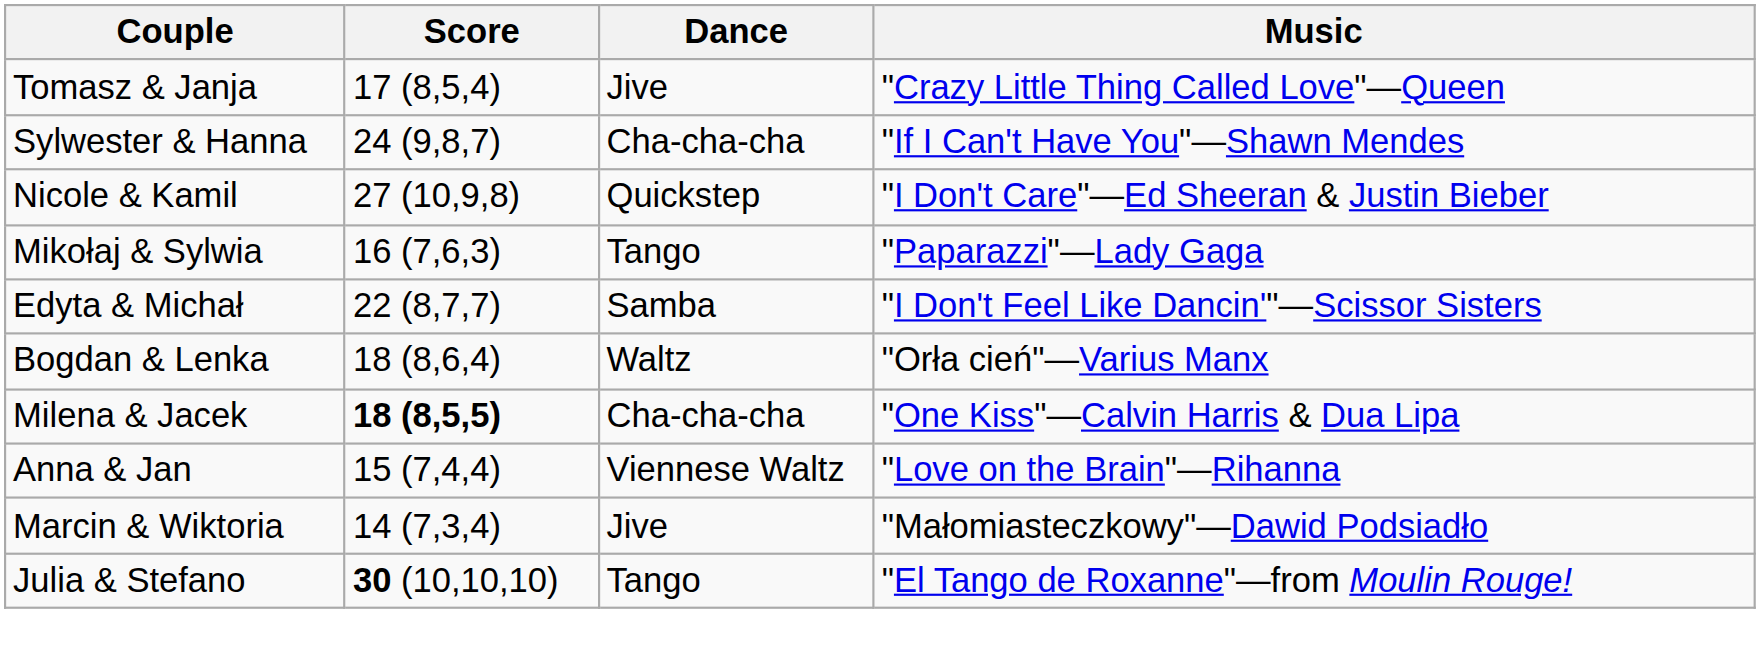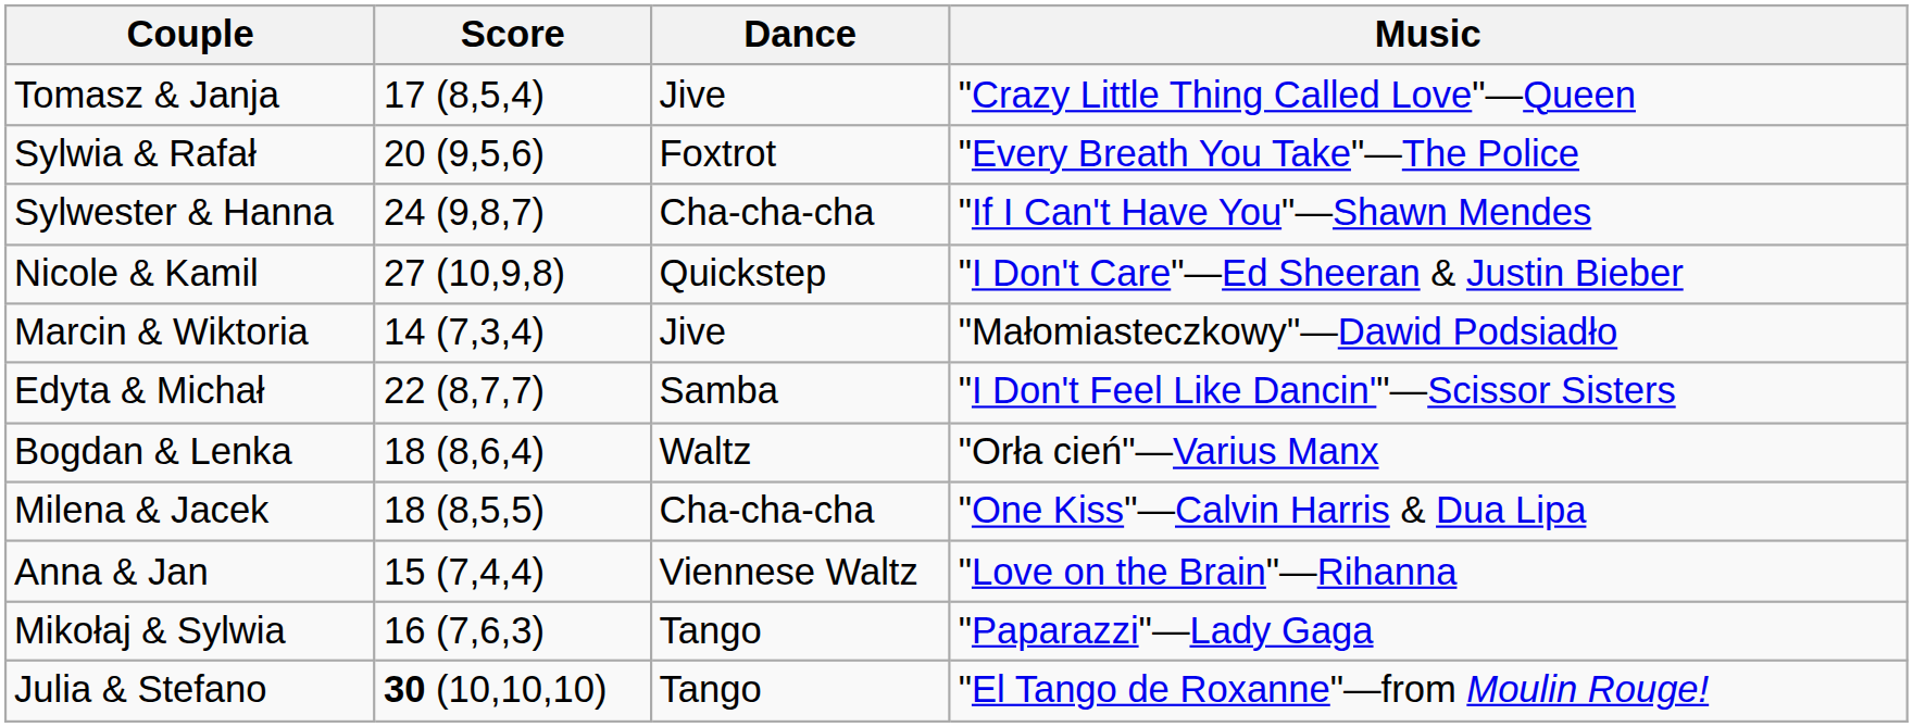+ row: Sylwia & Rafał | 20 (9,5,6) | Foxtrot | "Every Breath You Take"—The Police
rows swapped: Mikołaj & Sylwia <-> Marcin & Wiktoria
Milena & Jacek | Score: bold -> normal
